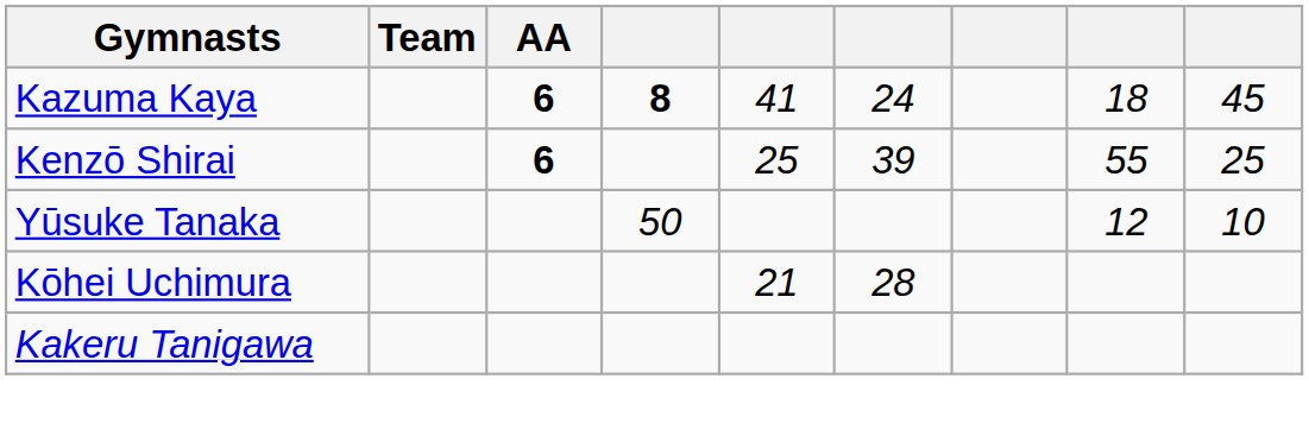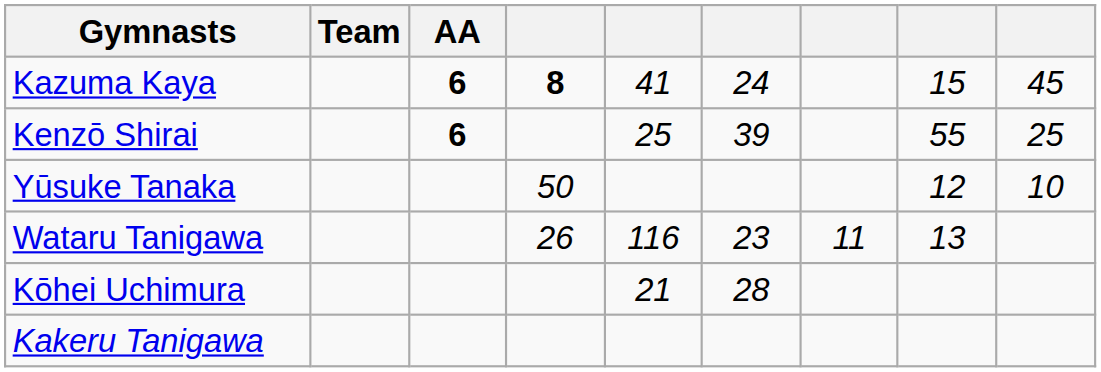Kazuma Kaya | column 8: 18 -> 15
+ row: Wataru Tanigawa | 26 | 116 | 23 | 11 | 13
